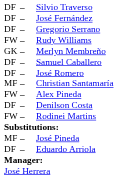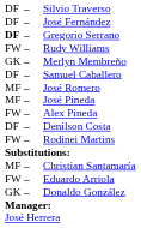Gregorio Serrano | column 1: normal -> bold
José Romero | column 1: DF -> MF
rows swapped: Christian Santamaría <-> José Pineda
Eduardo Arriola | column 1: DF -> FW
+ row: GK | – | Donaldo González
